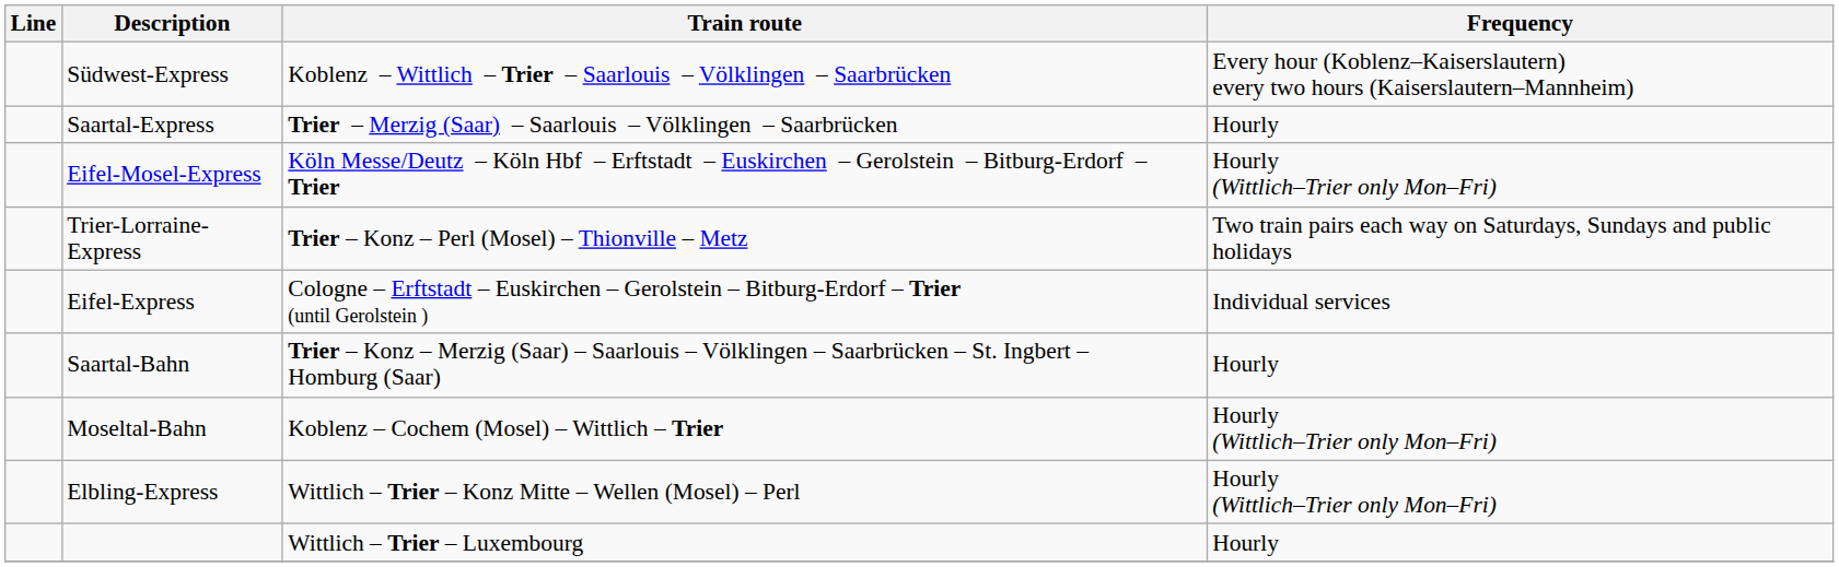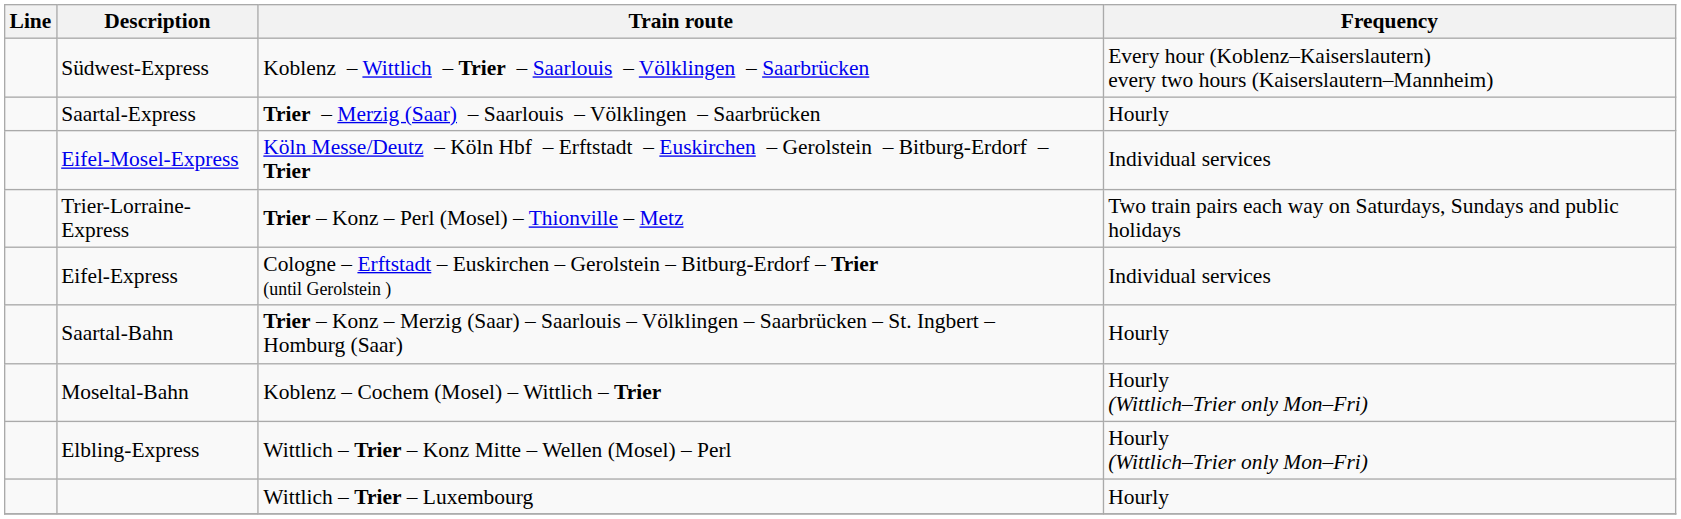Eifel-Mosel-Express | Frequency: Hourly (Wittlich–Trier only Mon–Fri) -> Individual services
